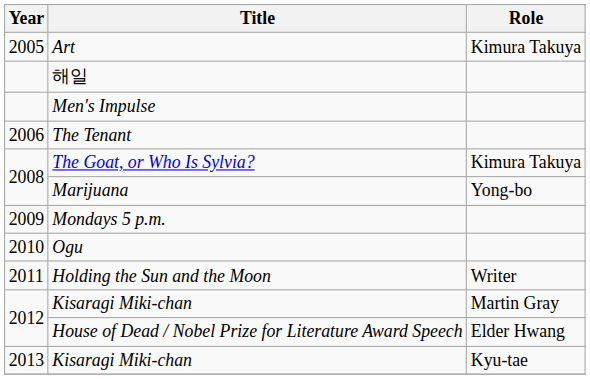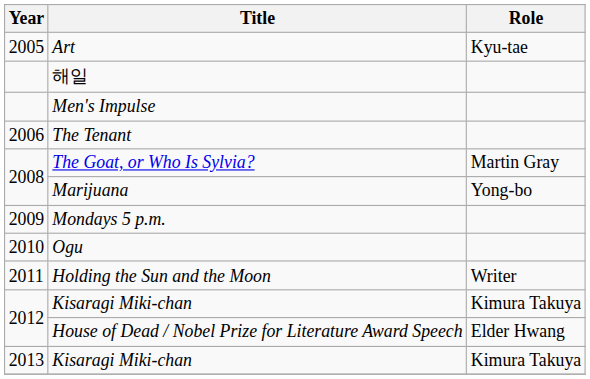Art | Role: Kimura Takuya -> Kyu-tae
The Goat, or Who Is Sylvia? | Role: Kimura Takuya -> Martin Gray
2012 / Kisaragi Miki-chan | Role: Martin Gray -> Kimura Takuya
2013 / Kisaragi Miki-chan | Role: Kyu-tae -> Kimura Takuya
